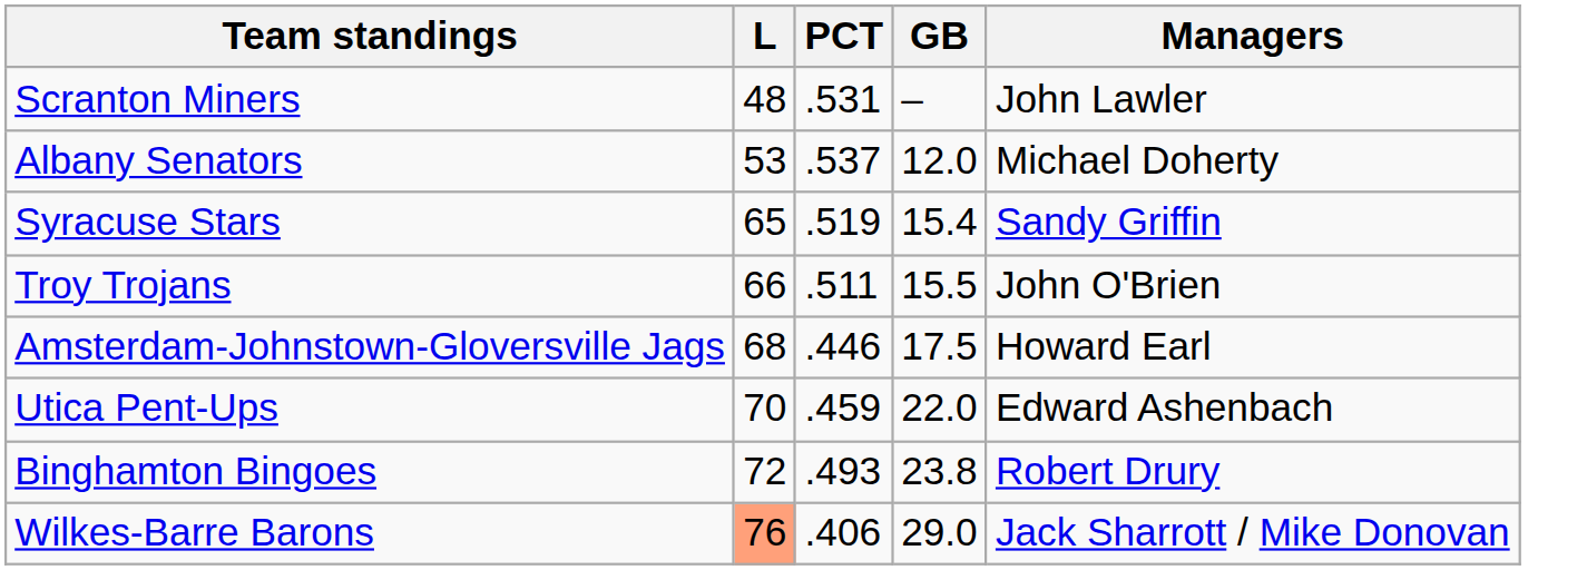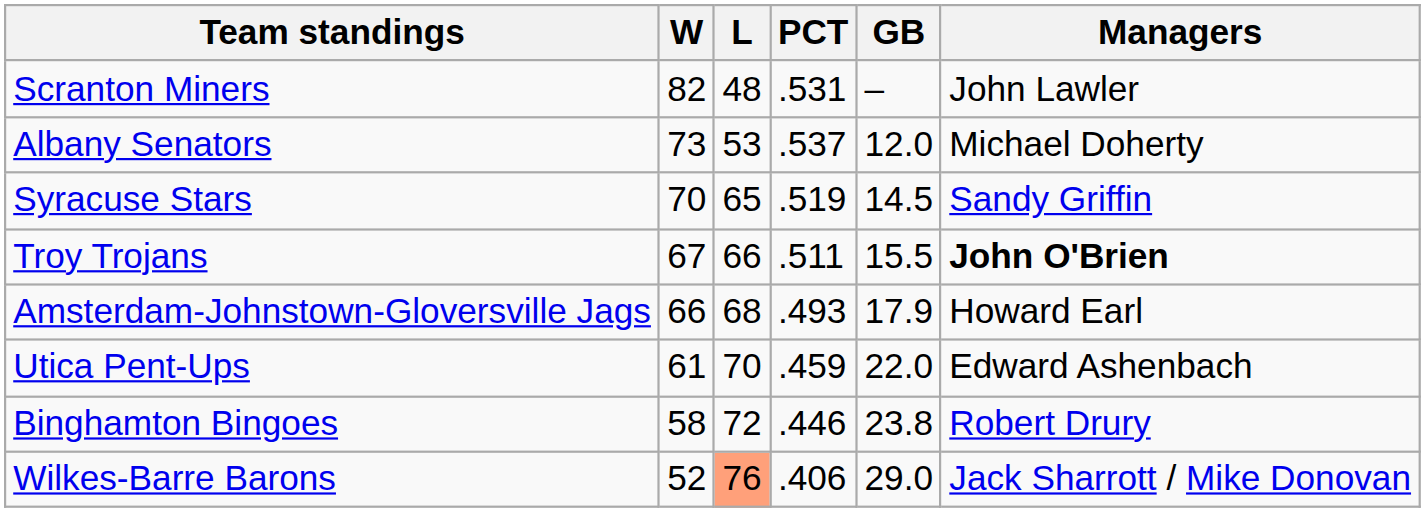+ column: W | 82 | 73 | 70 | 67 | 66 | 61 | 58 | 52
Syracuse Stars | GB: 15.4 -> 14.5
Troy Trojans | Managers: normal -> bold
Amsterdam-Johnstown-Gloversville Jags | PCT: .446 -> .493
Amsterdam-Johnstown-Gloversville Jags | GB: 17.5 -> 17.9
Binghamton Bingoes | PCT: .493 -> .446
